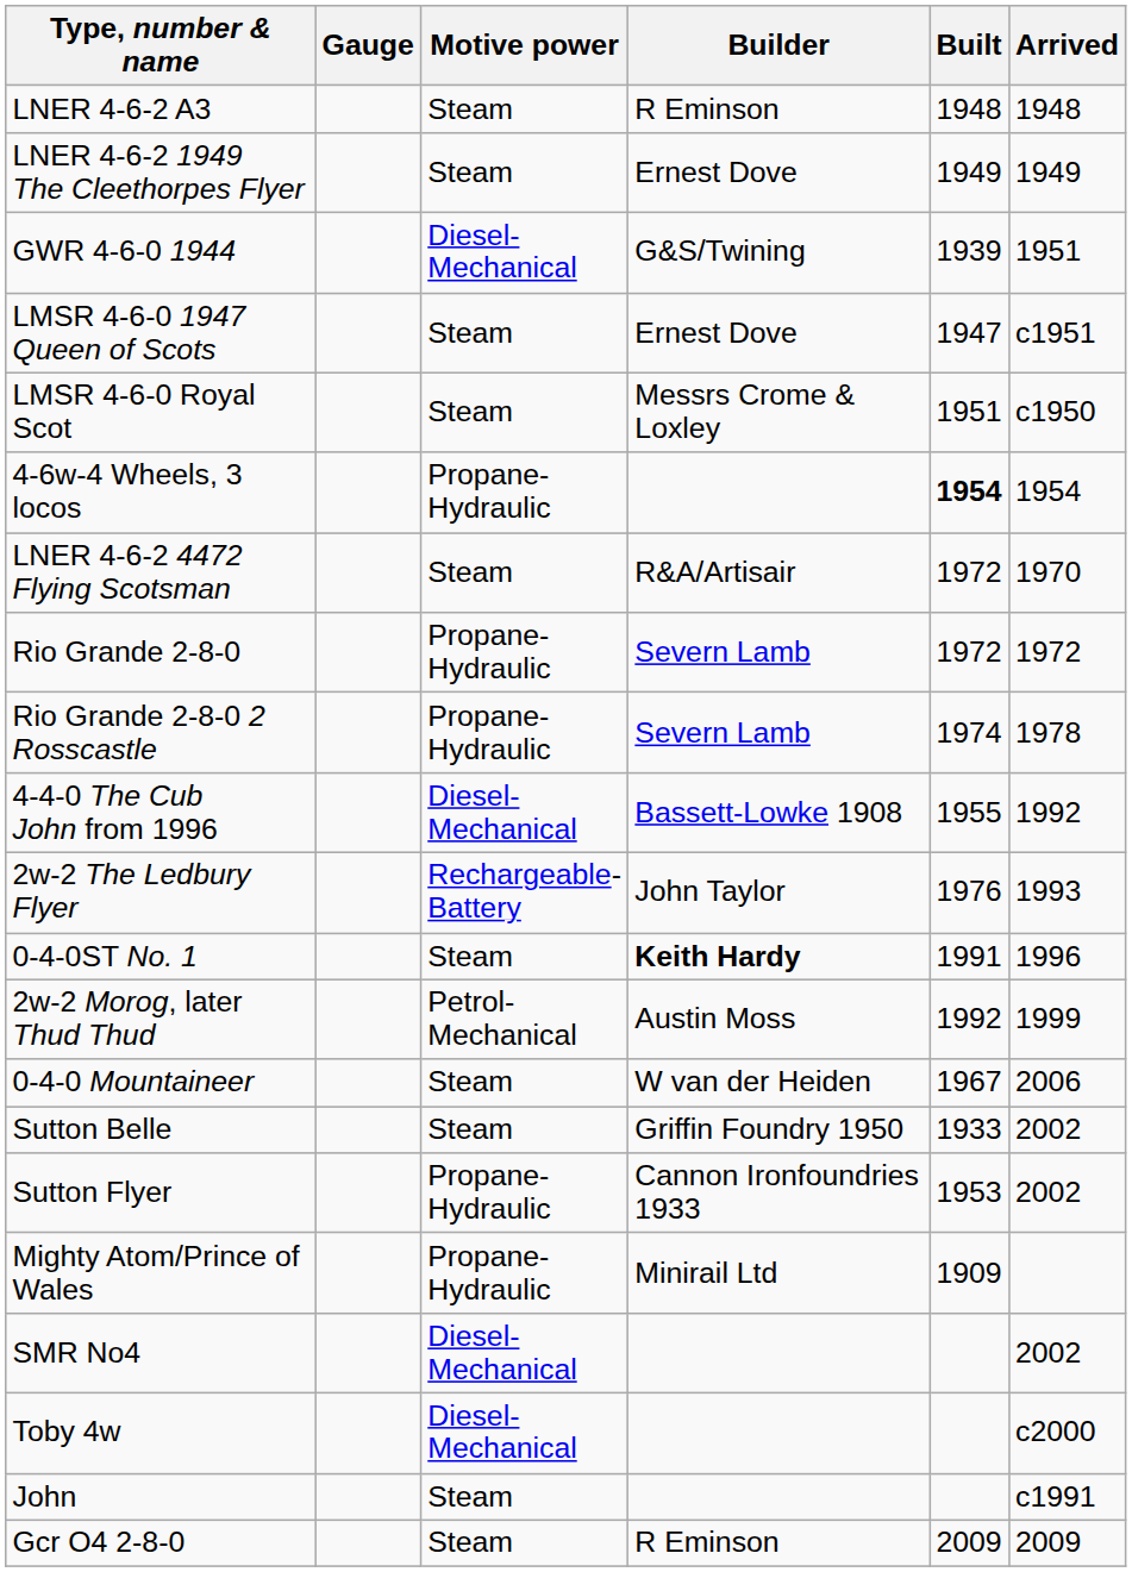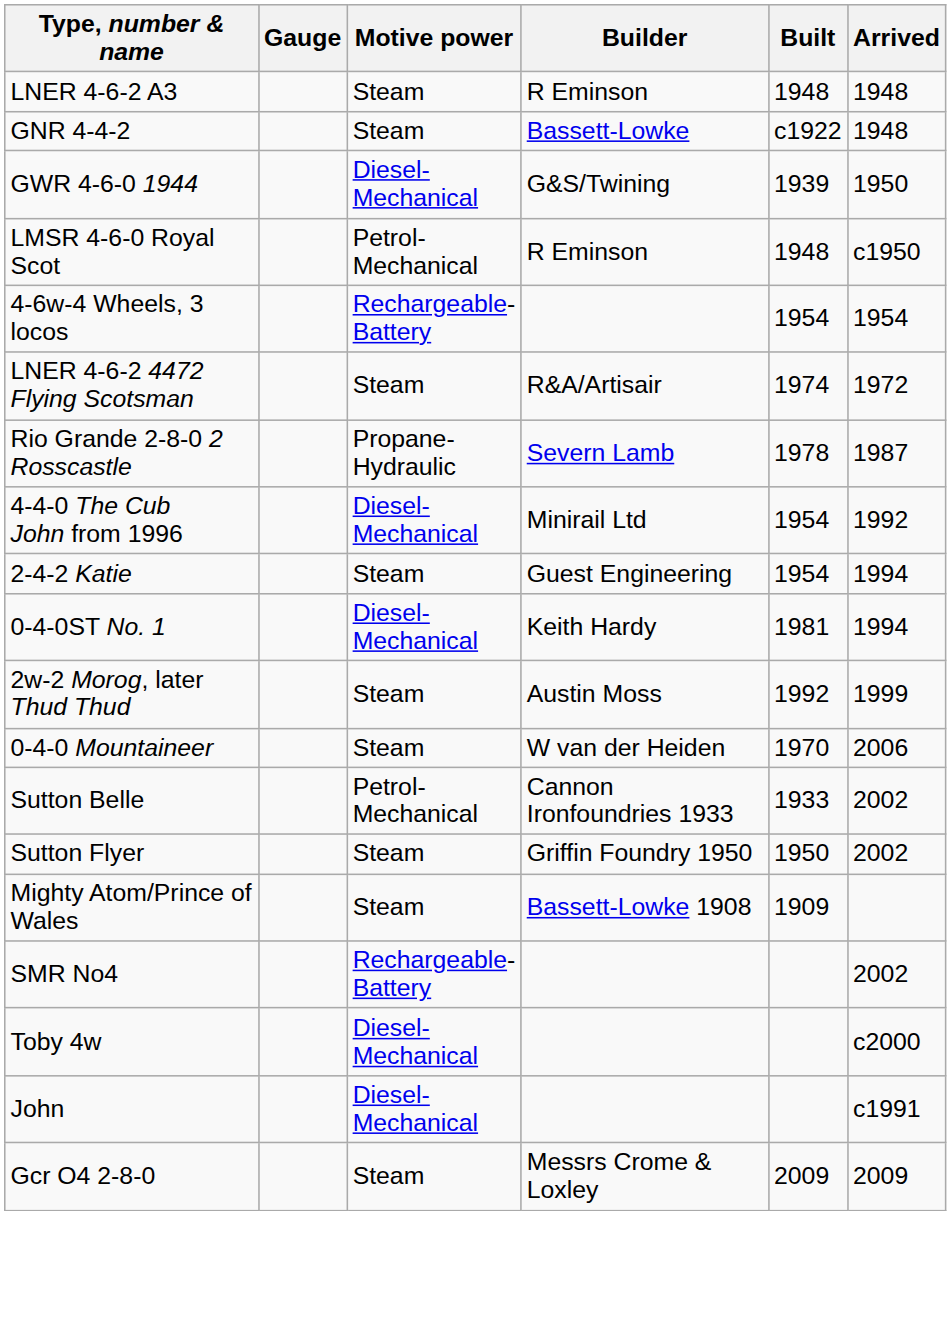+ row: GNR 4-4-2 | Steam | Bassett-Lowke | c1922 | 1948
- row: LNER 4-6-2 1949 The Cleethorpes Flyer | Steam | Ernest Dove | 1949 | 1949
GWR 4-6-0 1944 | Arrived: 1951 -> 1950
- row: LMSR 4-6-0 1947 Queen of Scots | Steam | Ernest Dove | 1947 | c1951
LMSR 4-6-0 Royal Scot | Motive power: Steam -> Petrol- Mechanical
LMSR 4-6-0 Royal Scot | Builder: Messrs Crome & Loxley -> R Eminson
LMSR 4-6-0 Royal Scot | Built: 1951 -> 1948
4-6w-4 Wheels, 3 locos | Motive power: Propane- Hydraulic -> Rechargeable- Battery
4-6w-4 Wheels, 3 locos | Built: bold -> normal
LNER 4-6-2 4472 Flying Scotsman | Built: 1972 -> 1974
LNER 4-6-2 4472 Flying Scotsman | Arrived: 1970 -> 1972
- row: Rio Grande 2-8-0 | Propane- Hydraulic | Severn Lamb | 1972 | 1972
Rio Grande 2-8-0 2 Rosscastle | Built: 1974 -> 1978
Rio Grande 2-8-0 2 Rosscastle | Arrived: 1978 -> 1987
4-4-0 The Cub John from 1996 | Builder: Bassett-Lowke 1908 -> Minirail Ltd
4-4-0 The Cub John from 1996 | Built: 1955 -> 1954
- row: 2w-2 The Ledbury Flyer | Rechargeable- Battery | John Taylor | 1976 | 1993
+ row: 2-4-2 Katie | Steam | Guest Engineering | 1954 | 1994
0-4-0ST No. 1 | Motive power: Steam -> Diesel- Mechanical
0-4-0ST No. 1 | Builder: bold -> normal
0-4-0ST No. 1 | Built: 1991 -> 1981
0-4-0ST No. 1 | Arrived: 1996 -> 1994
2w-2 Morog, later Thud Thud | Motive power: Petrol- Mechanical -> Steam
0-4-0 Mountaineer | Built: 1967 -> 1970
Sutton Belle | Motive power: Steam -> Petrol- Mechanical
Sutton Belle | Builder: Griffin Foundry 1950 -> Cannon Ironfoundries 1933
Sutton Flyer | Motive power: Propane- Hydraulic -> Steam
Sutton Flyer | Builder: Cannon Ironfoundries 1933 -> Griffin Foundry 1950
Sutton Flyer | Built: 1953 -> 1950
Mighty Atom/Prince of Wales | Motive power: Propane- Hydraulic -> Steam
Mighty Atom/Prince of Wales | Builder: Minirail Ltd -> Bassett-Lowke 1908
SMR No4 | Motive power: Diesel- Mechanical -> Rechargeable- Battery
John | Motive power: Steam -> Diesel- Mechanical
Gcr O4 2-8-0 | Builder: R Eminson -> Messrs Crome & Loxley
